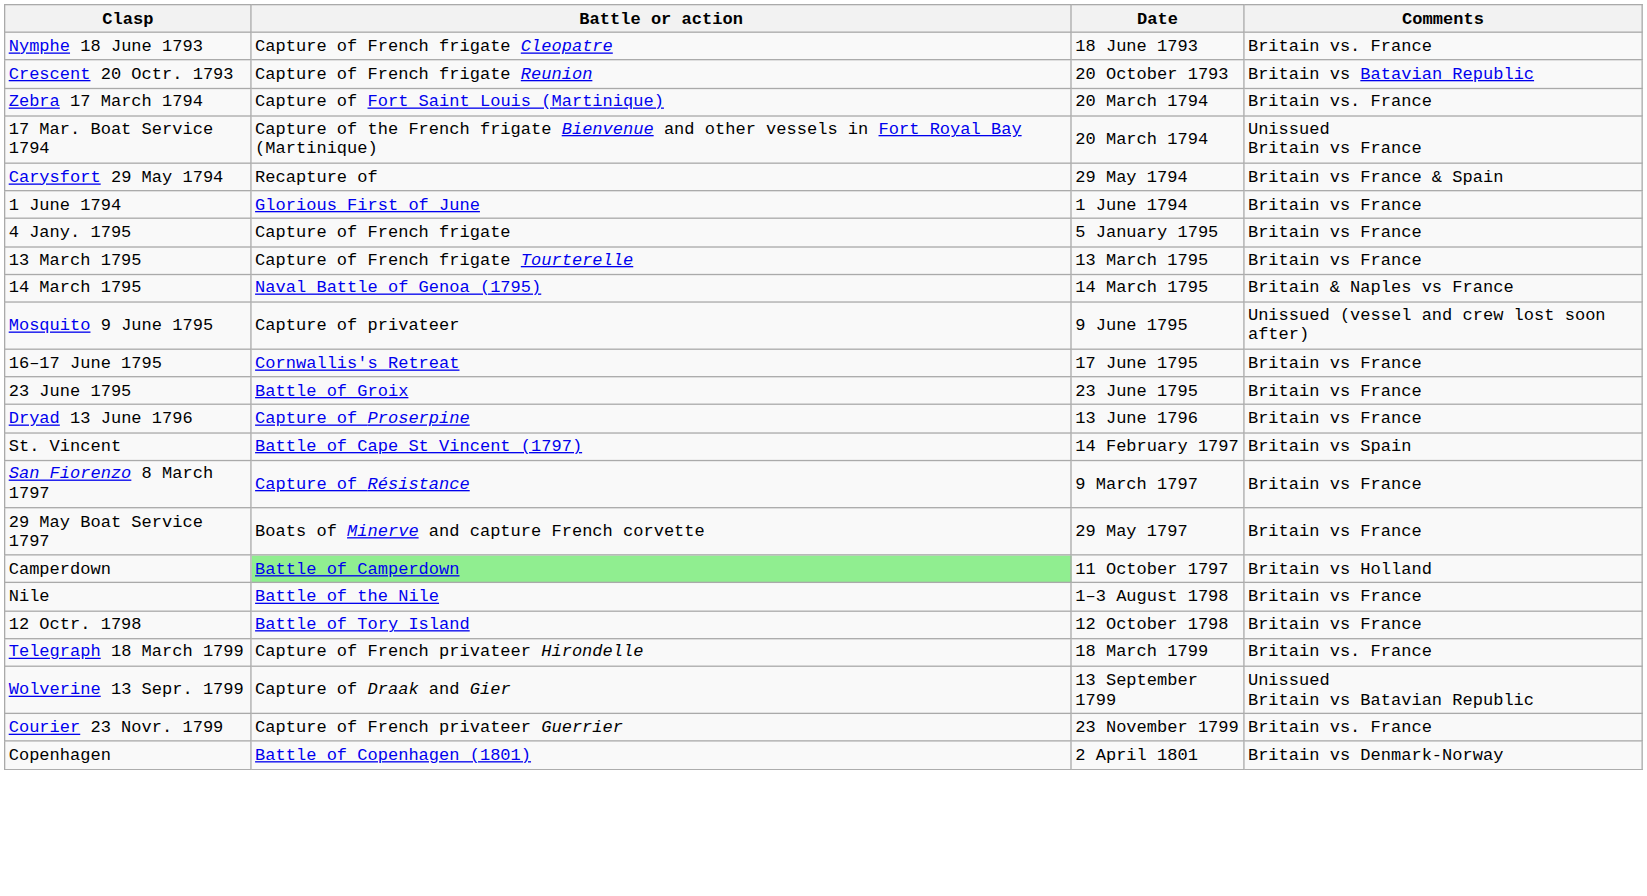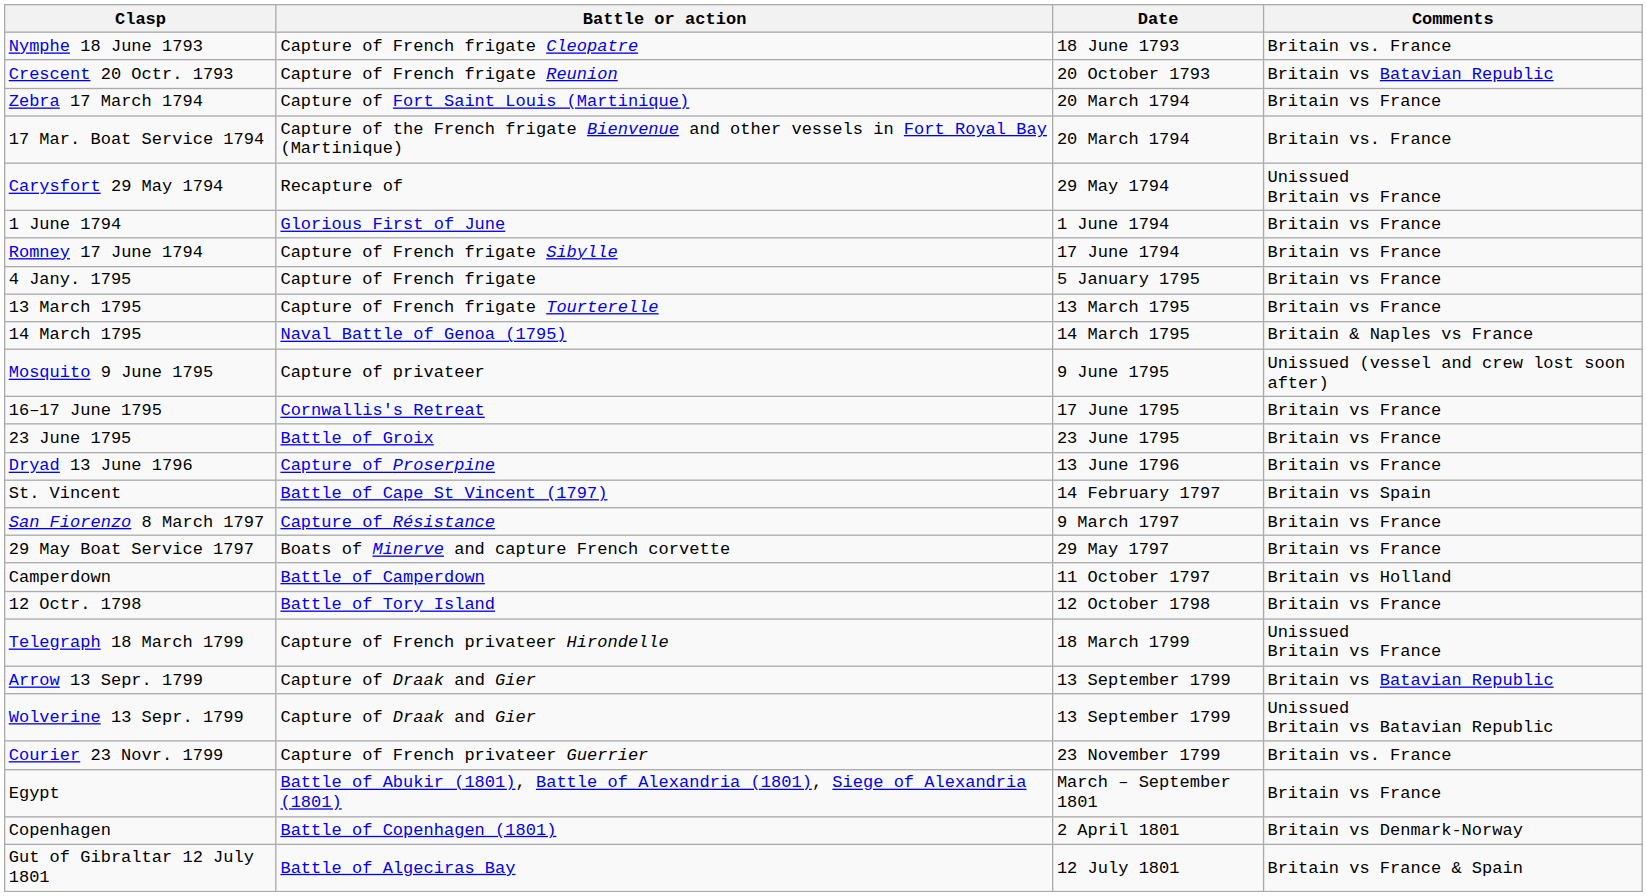Zebra 17 March 1794 | Comments: Britain vs. France -> Britain vs France
17 Mar. Boat Service 1794 | Comments: Unissued Britain vs France -> Britain vs. France
Carysfort 29 May 1794 | Comments: Britain vs France & Spain -> Unissued Britain vs France
+ row: Romney 17 June 1794 | Capture of French frigate Sibylle | 17 June 1794 | Britain vs France
Camperdown | Battle or action: lightgreen background -> no background
- row: Nile | Battle of the Nile | 1–3 August 1798 | Britain vs France
Telegraph 18 March 1799 | Comments: Britain vs. France -> Unissued Britain vs France
+ row: Arrow 13 Sepr. 1799 | Capture of Draak and Gier | 13 September 1799 | Britain vs Batavian Republic
+ row: Egypt | Battle of Abukir (1801), Battle of Alexandria (1801), Siege of Alexandria (1801) | March – September 1801 | Britain vs France
+ row: Gut of Gibraltar 12 July 1801 | Battle of Algeciras Bay | 12 July 1801 | Britain vs France & Spain
